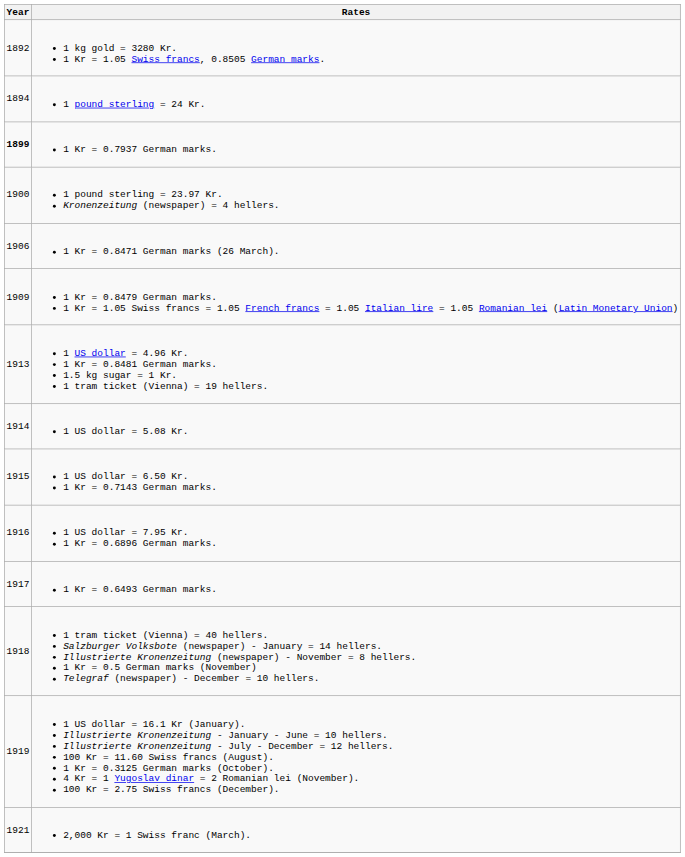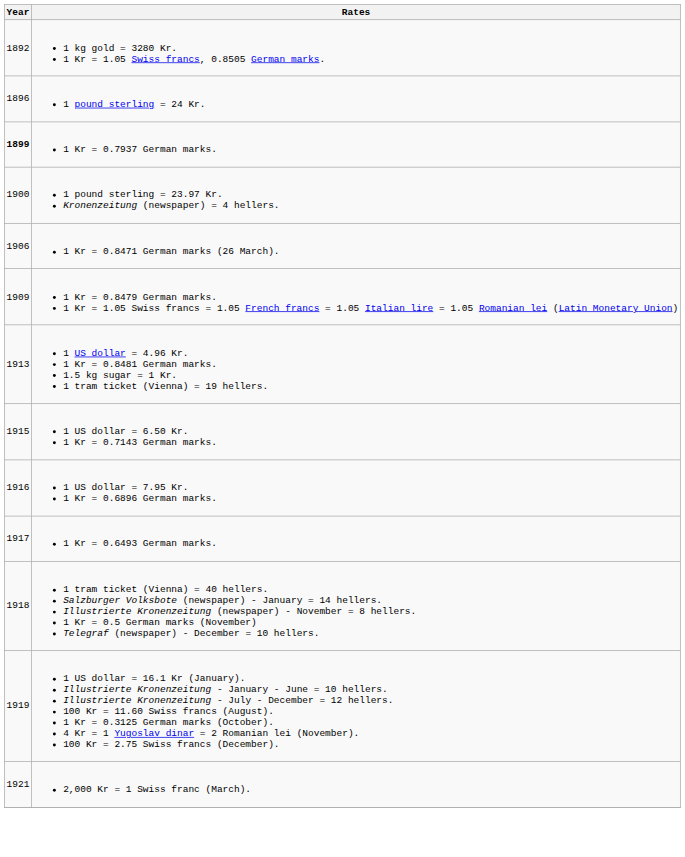1 pound sterling = 24 Kr. | Year: 1894 -> 1896
- row: 1914 | 1 US dollar = 5.08 Kr.
